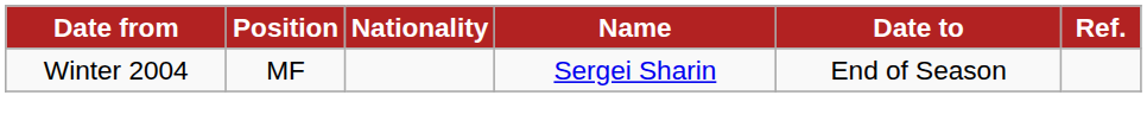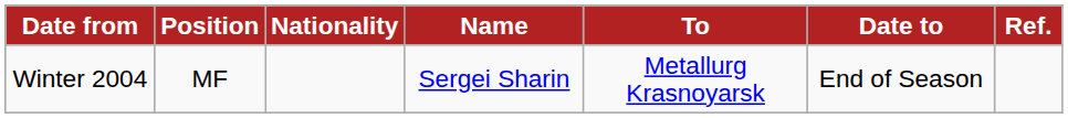+ column: To | Metallurg Krasnoyarsk
